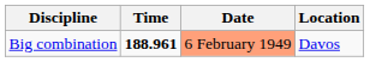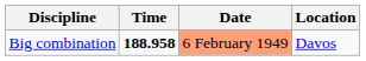Big combination | Time: 188.961 -> 188.958
